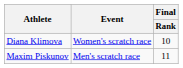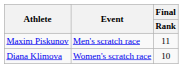rows swapped: Maxim Piskunov <-> Diana Klimova
